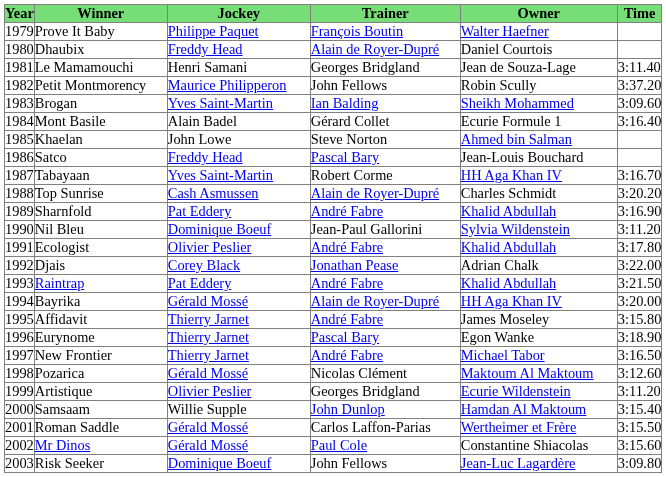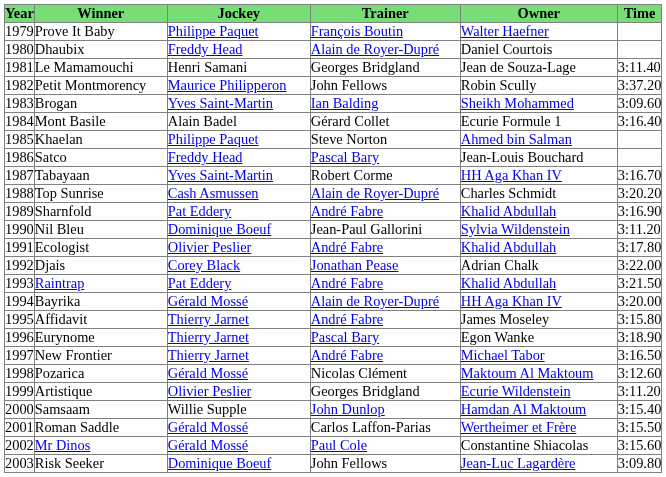Khaelan | Jockey: John Lowe -> Philippe Paquet
